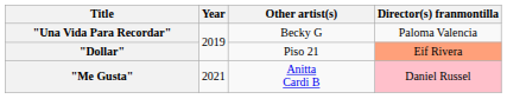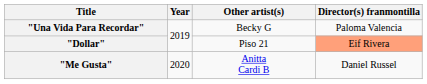"Me Gusta" | Year: 2021 -> 2020
"Me Gusta" | Director(s) franmontilla: pink background -> no background
